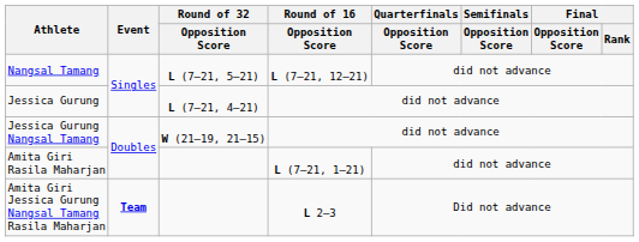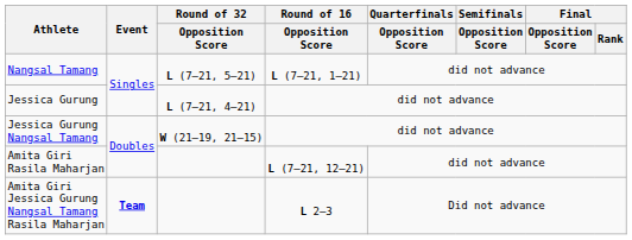Nangsal Tamang | Round of 16 / Opposition Score: L (7–21, 12–21) -> L (7–21, 1–21)
Amita Giri Rasila Maharjan | Round of 16 / Opposition Score: L (7–21, 1–21) -> L (7–21, 12–21)
